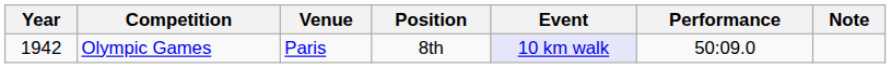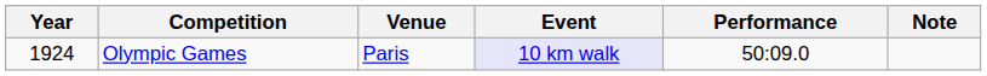- column: Position | 8th
Olympic Games | Year: 1942 -> 1924
